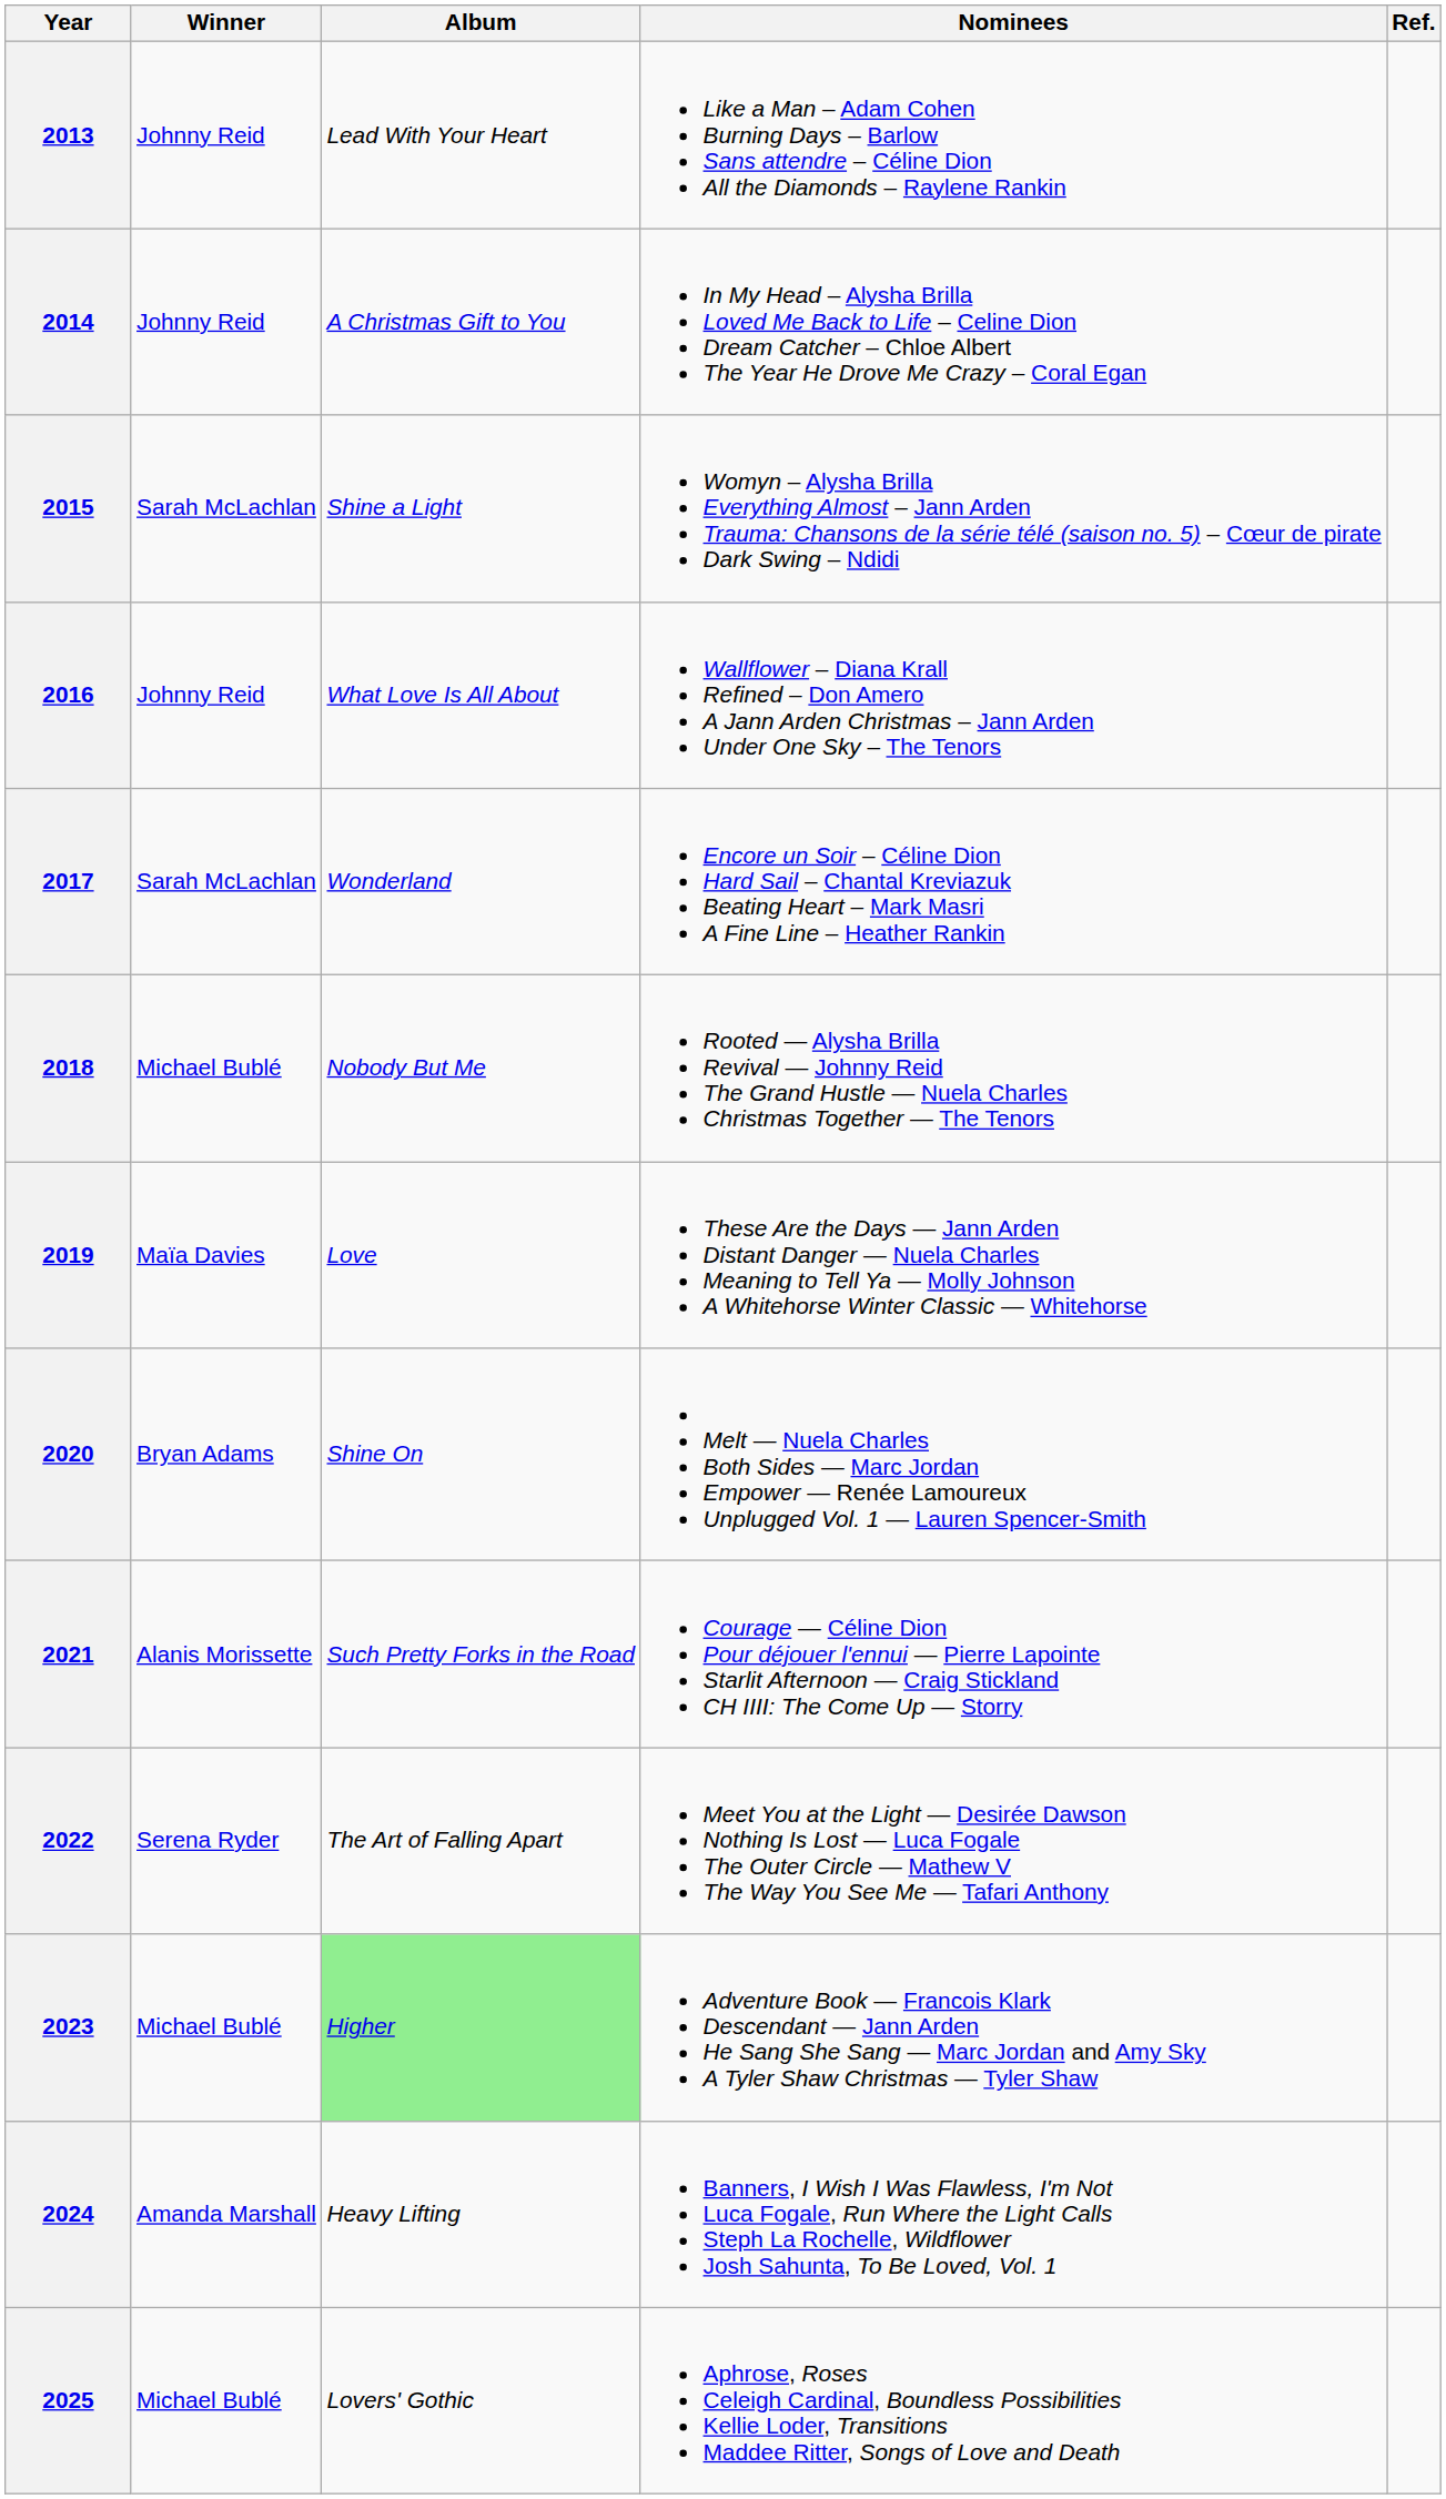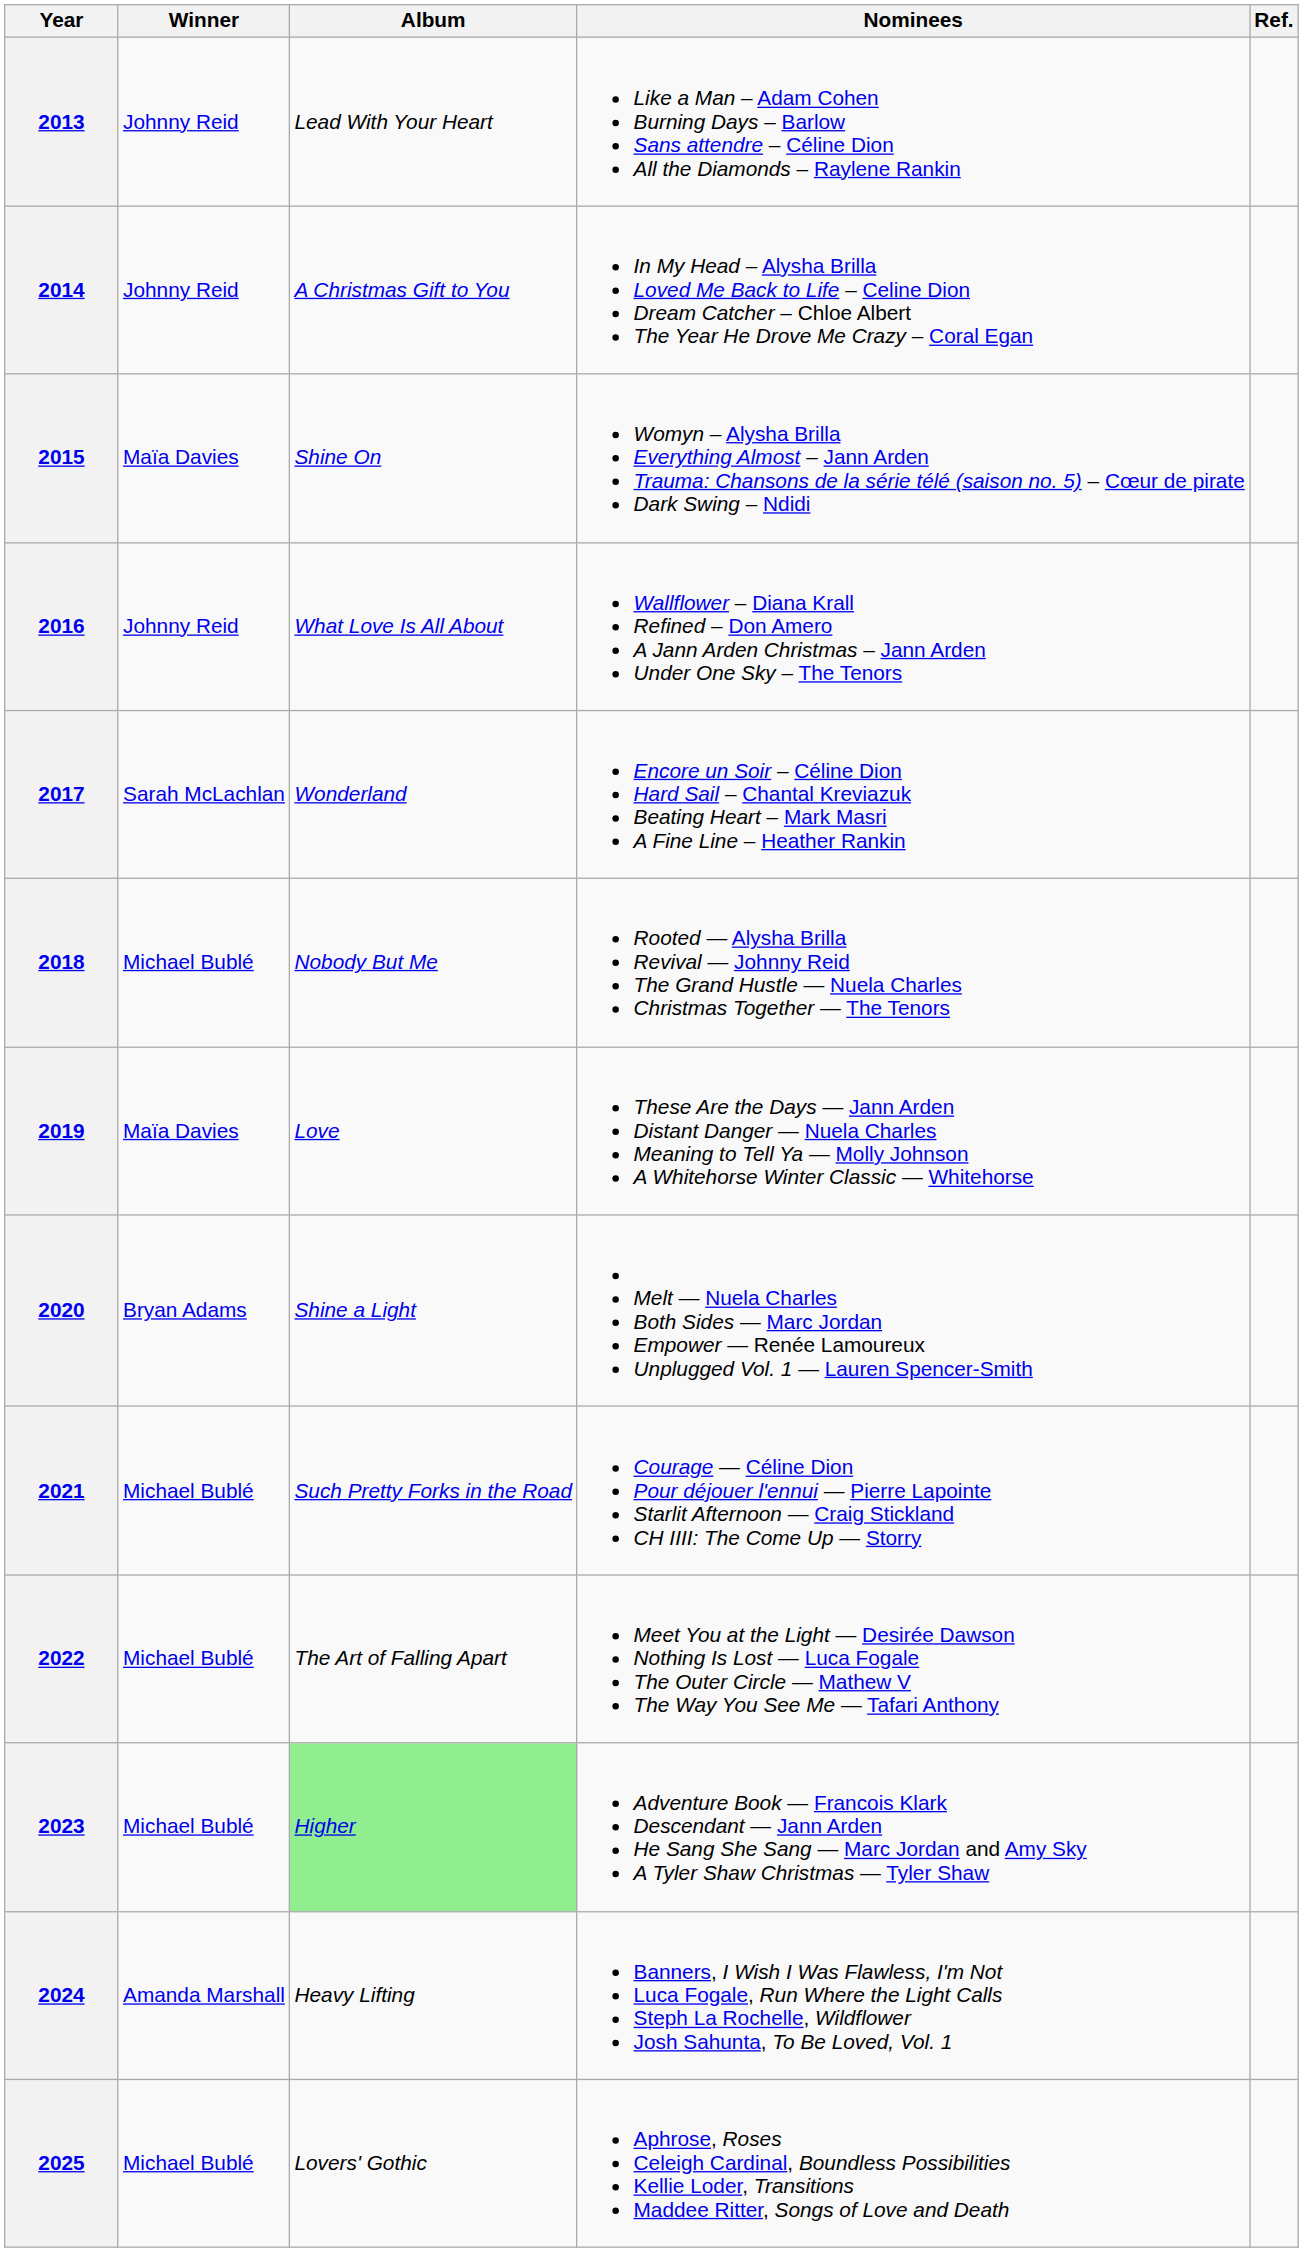2015 | Winner: Sarah McLachlan -> Maïa Davies
2015 | Album: Shine a Light -> Shine On
2020 | Album: Shine On -> Shine a Light
2021 | Winner: Alanis Morissette -> Michael Bublé
2022 | Winner: Serena Ryder -> Michael Bublé
